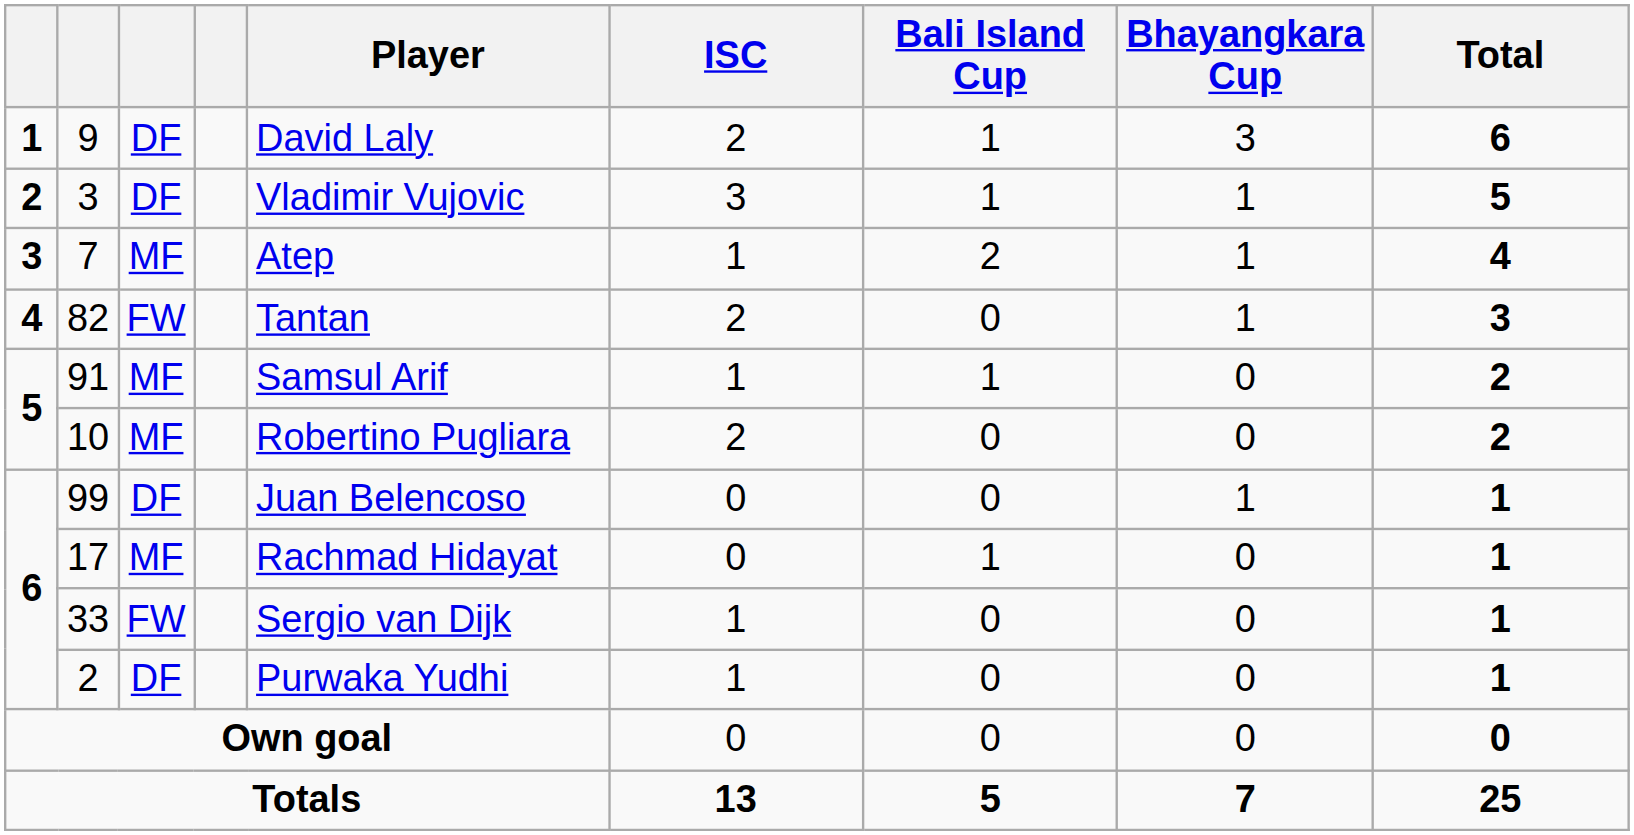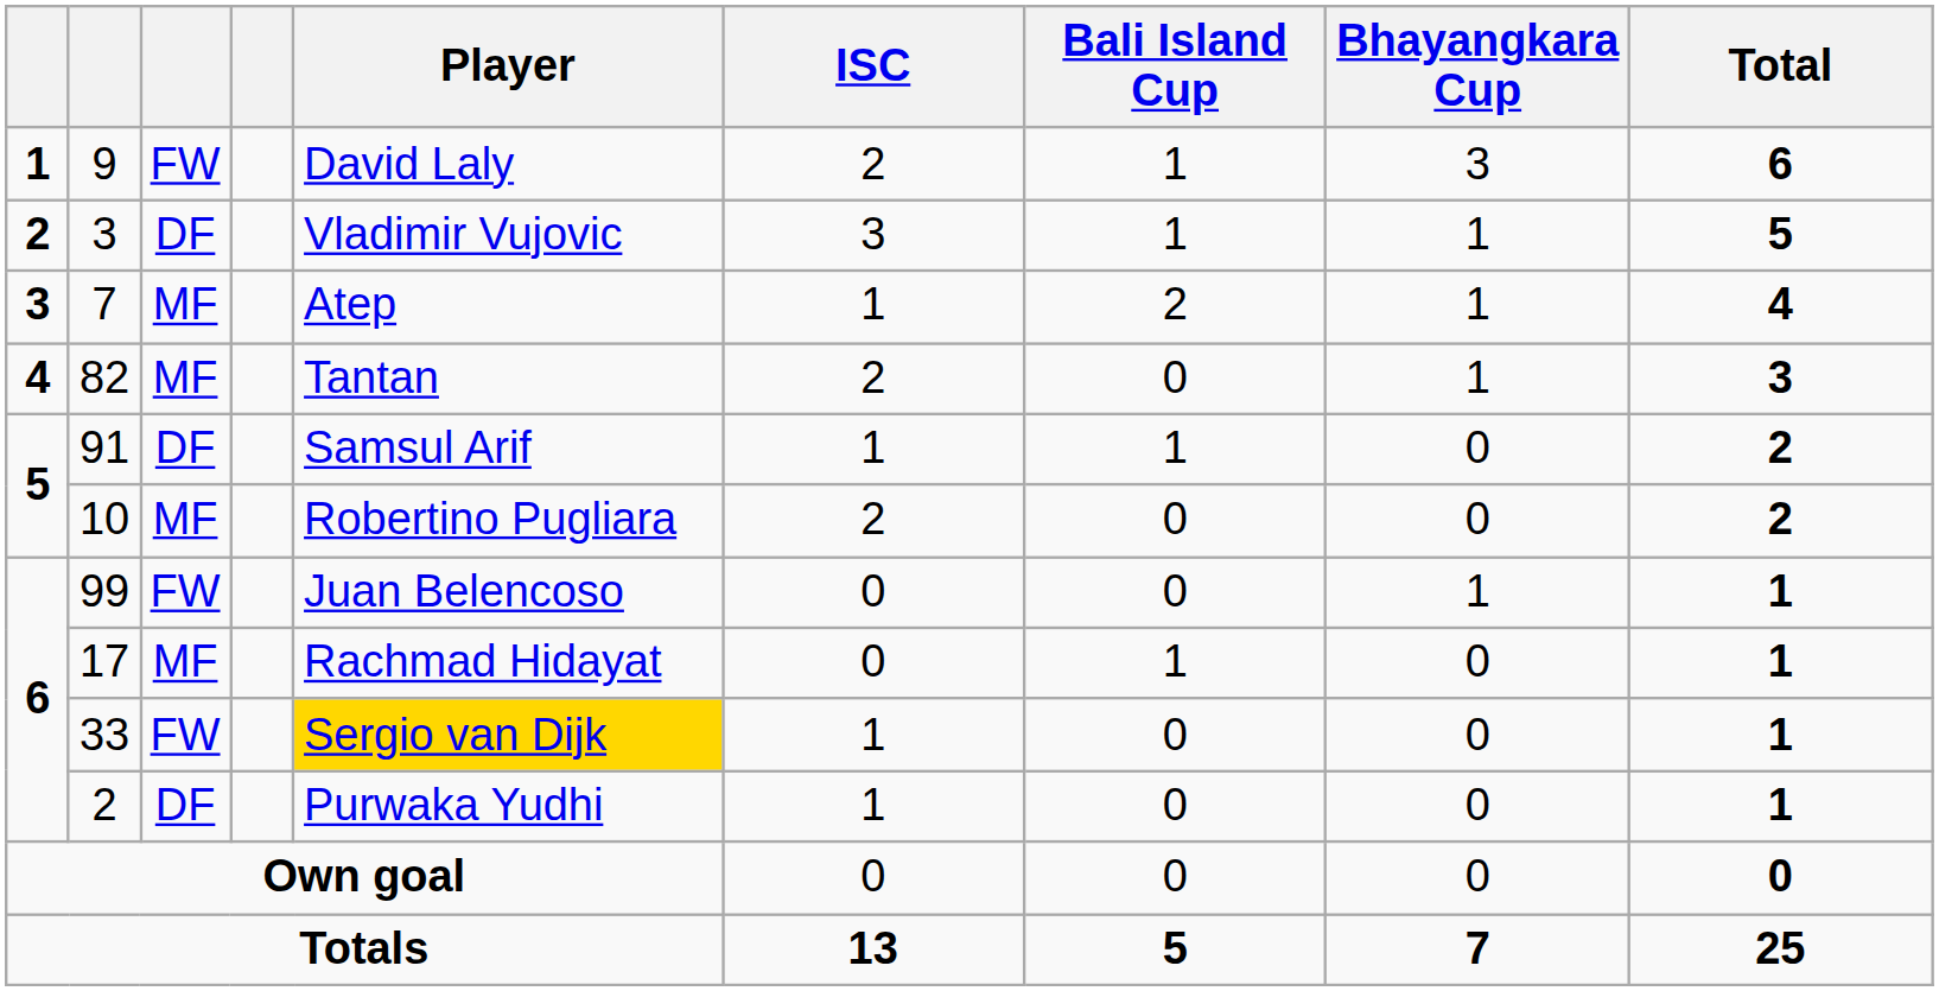9 | column 3: DF -> FW
82 | column 3: FW -> MF
91 | column 3: MF -> DF
99 | column 3: DF -> FW
33 | Player: no background -> gold background
